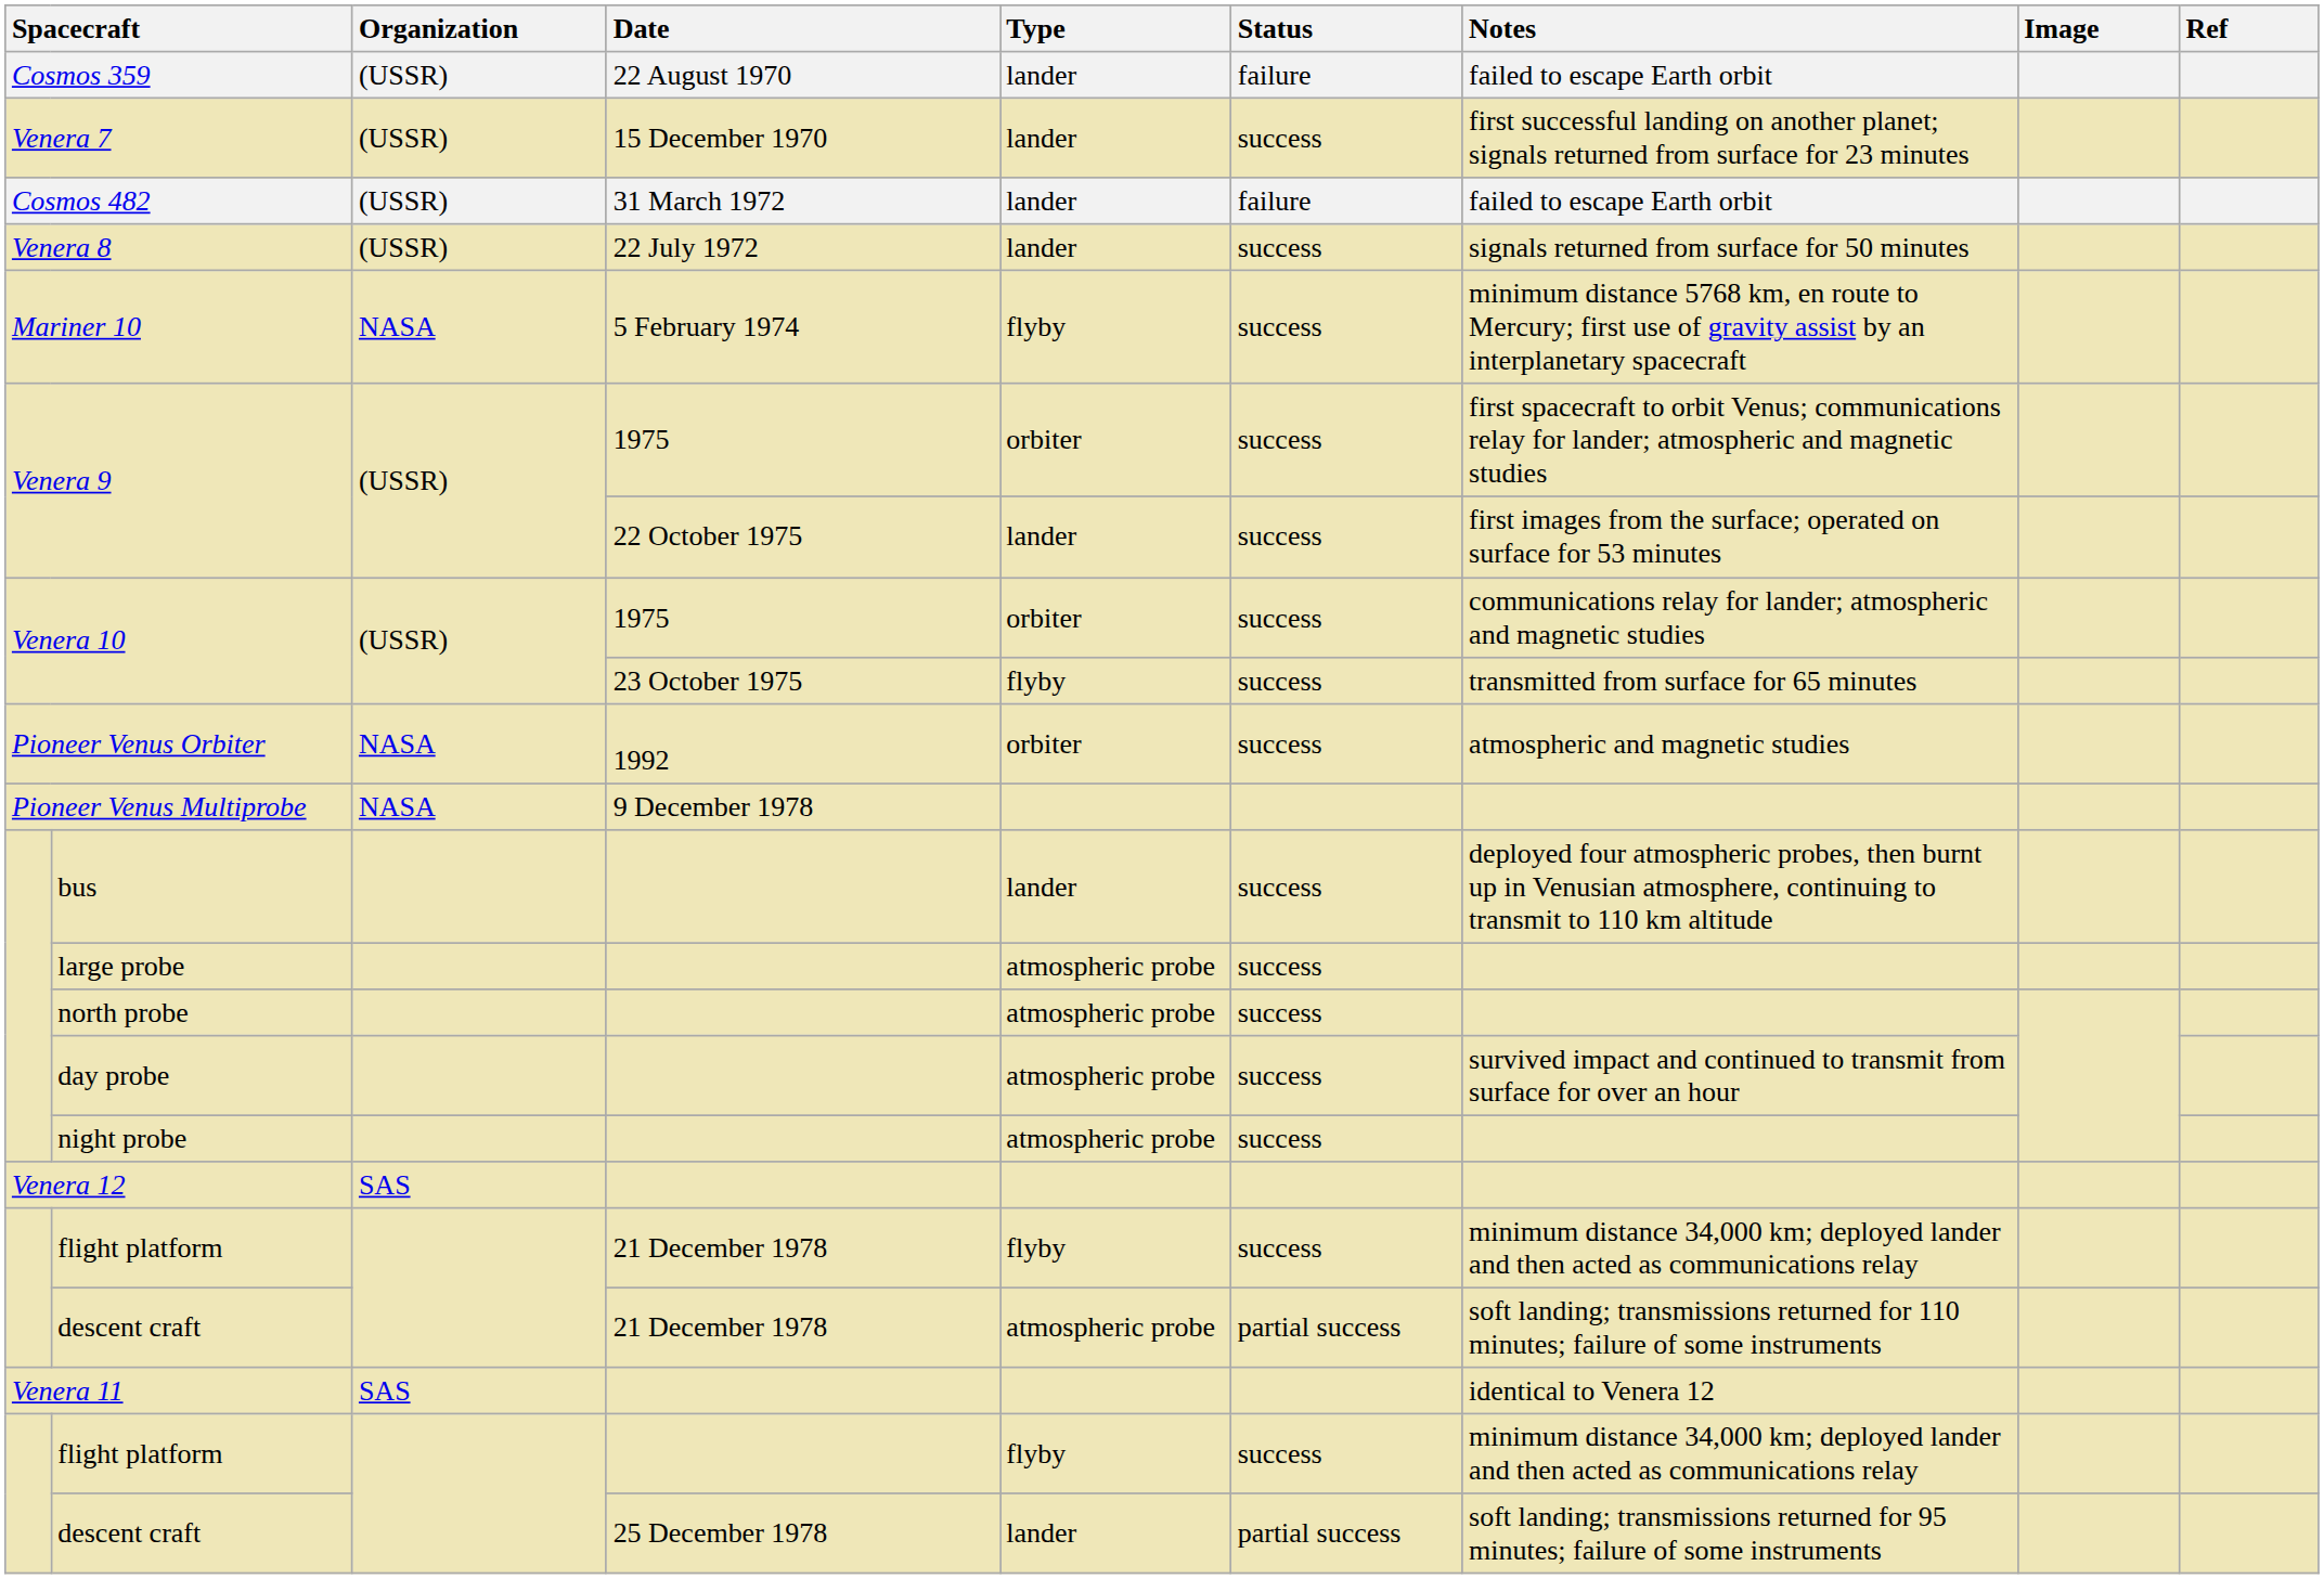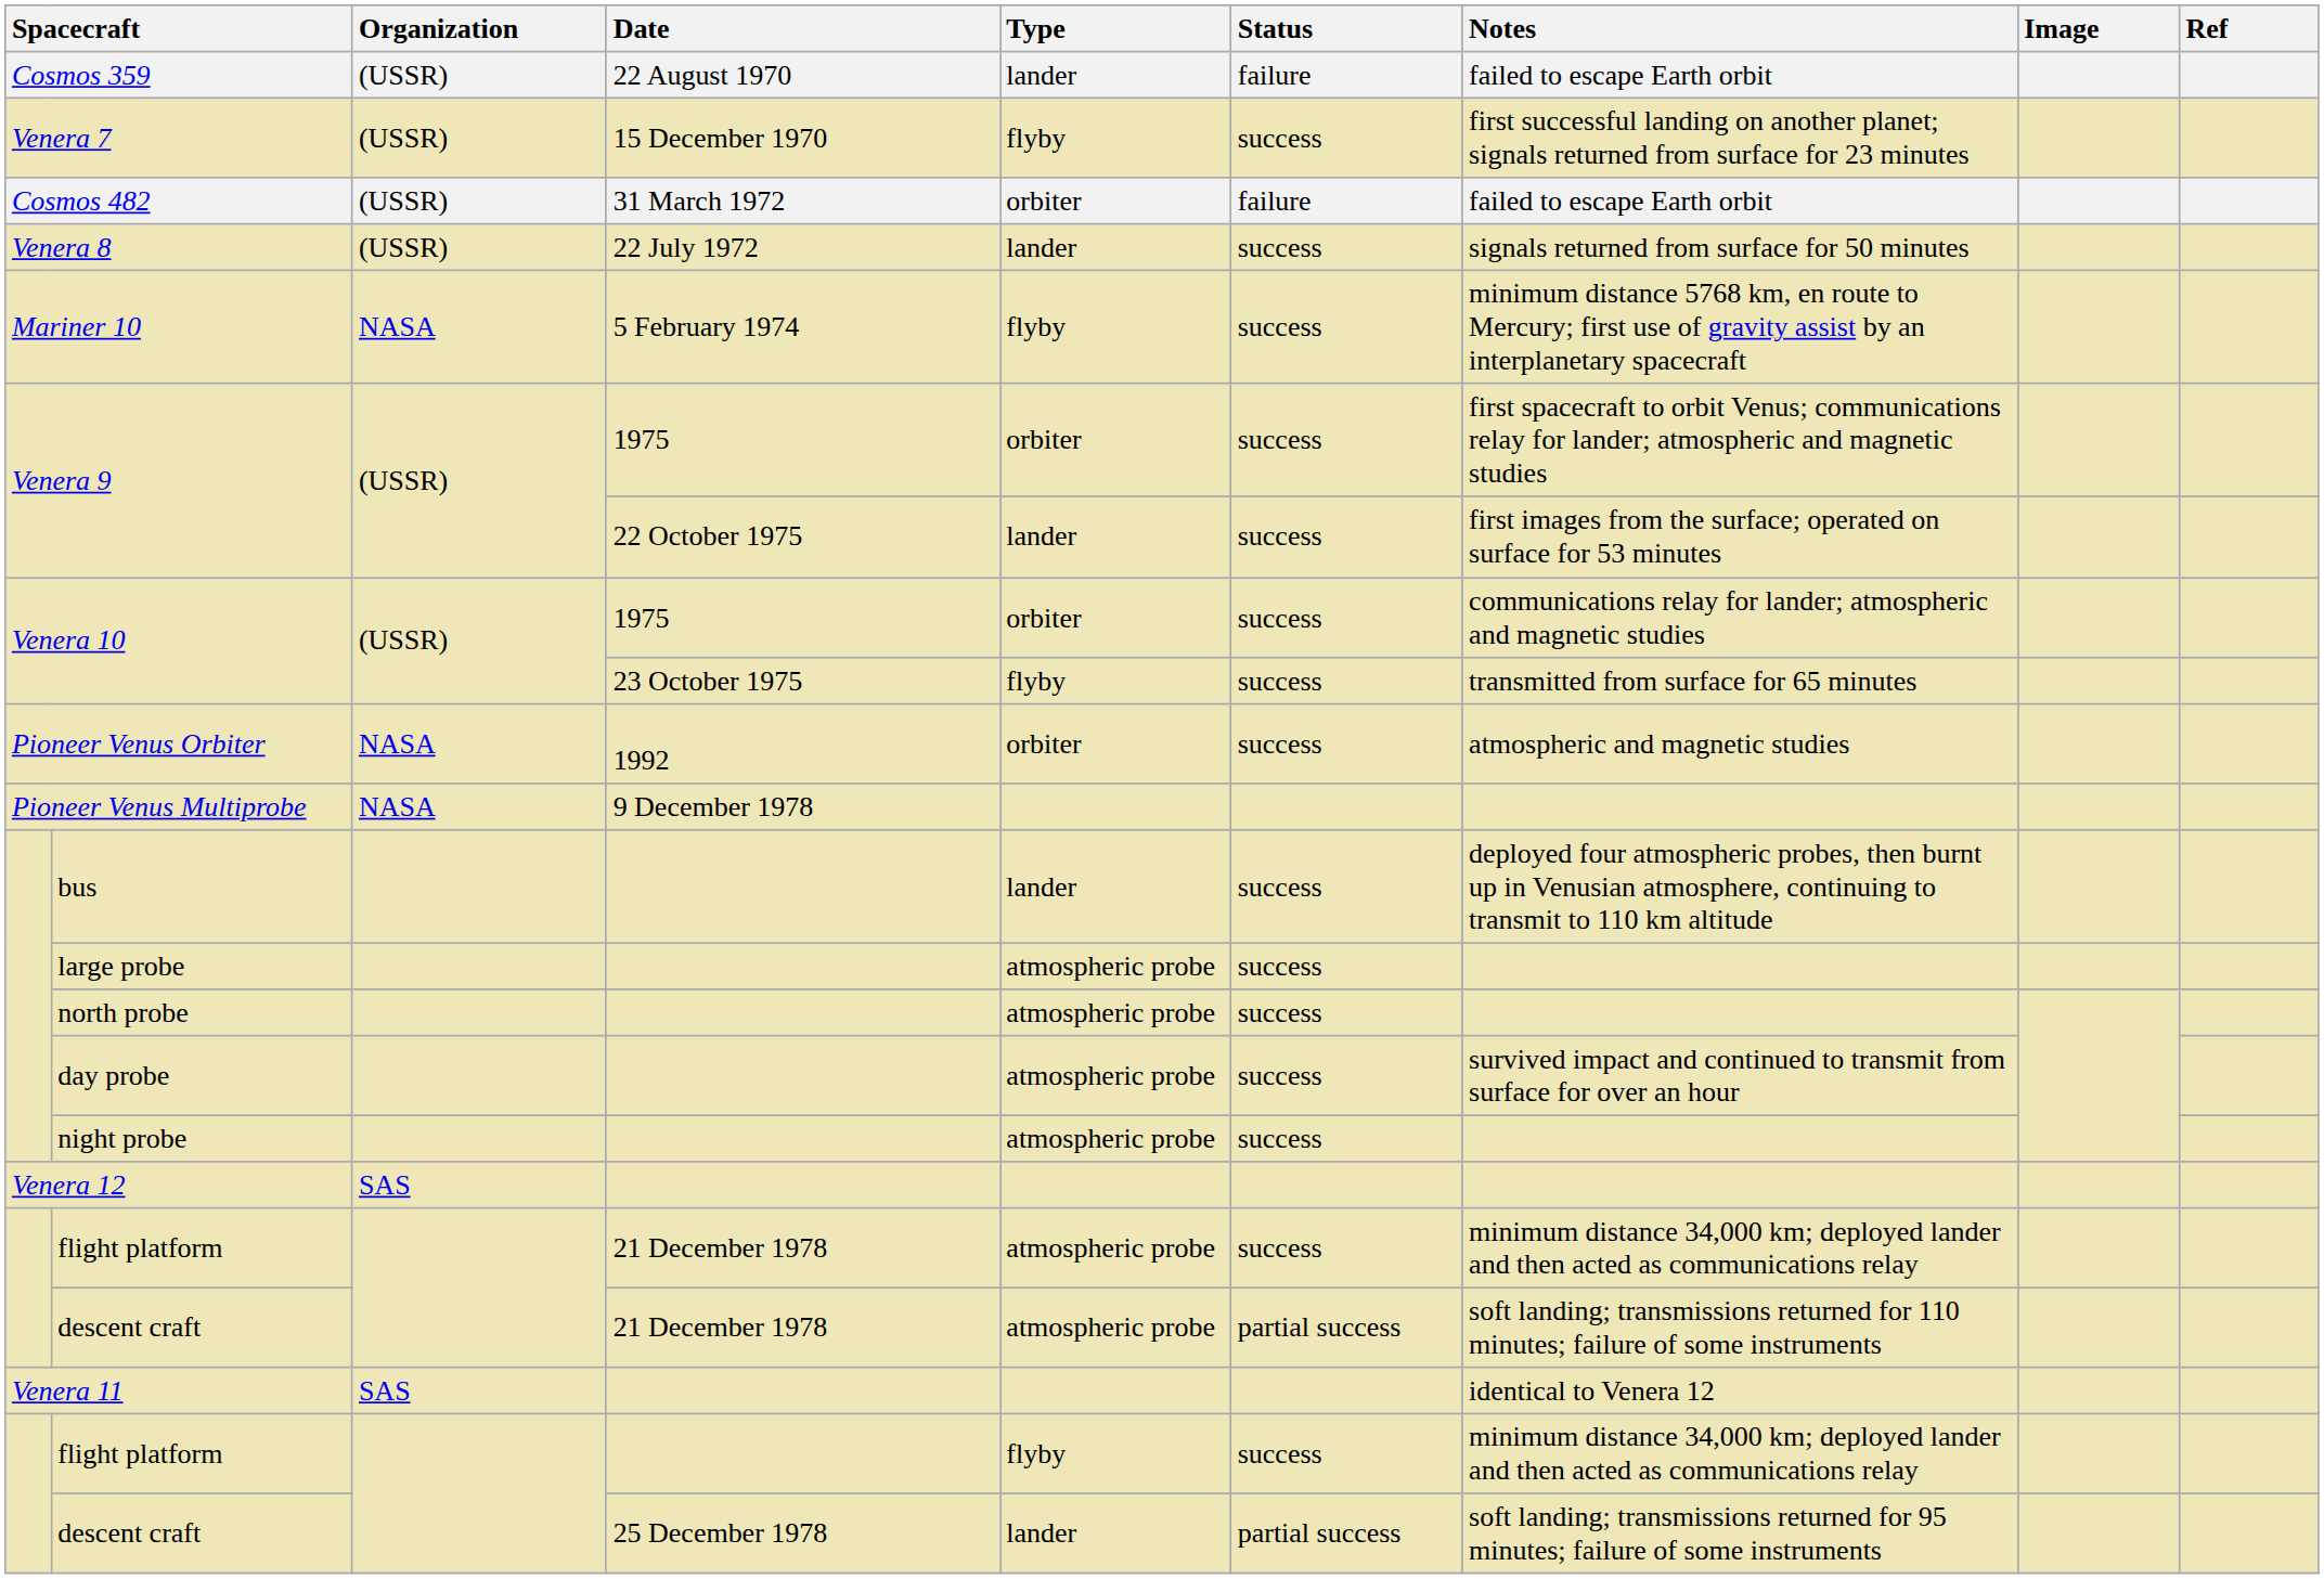Venera 7 | Type: lander -> flyby
Cosmos 482 | Type: lander -> orbiter
flight platform / 21 December 1978 | Type: flyby -> atmospheric probe
